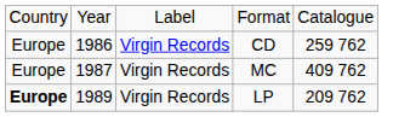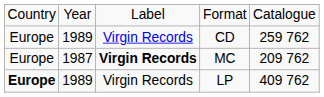CD | column 2: 1986 -> 1989
MC | column 3: normal -> bold
MC | column 5: 409 762 -> 209 762
LP | column 5: 209 762 -> 409 762
